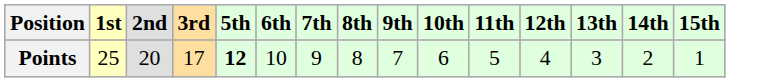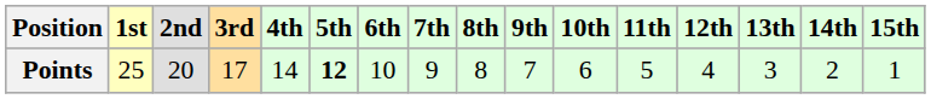+ column: 4th | 14
